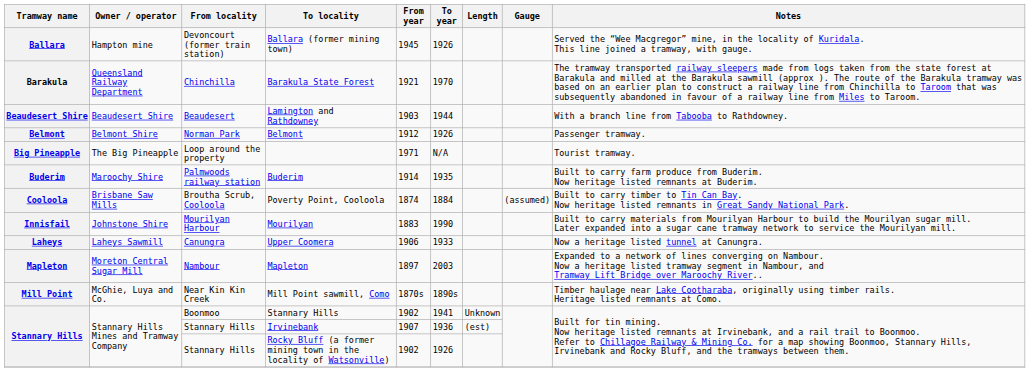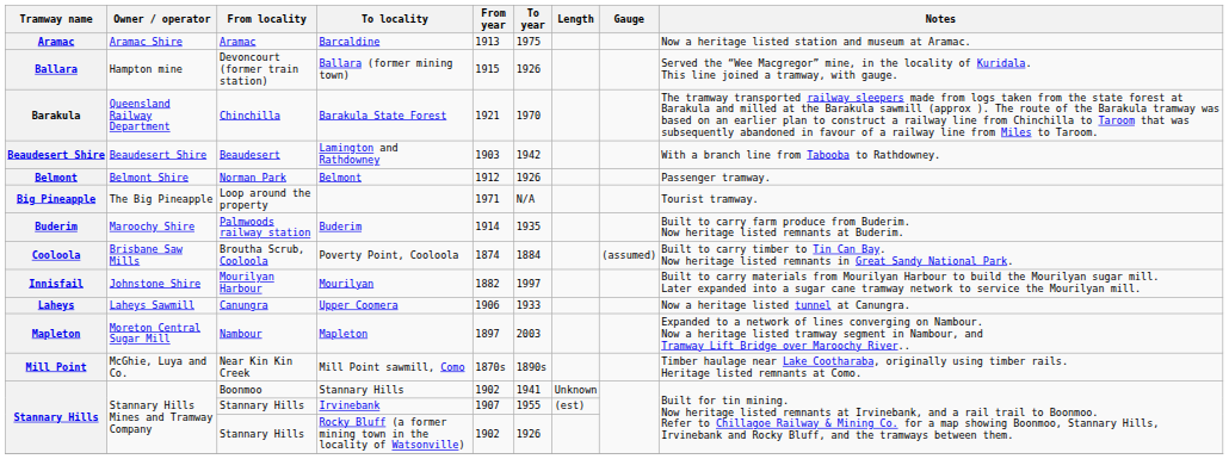+ row: Aramac | Aramac Shire | Aramac | Barcaldine | 1913 | 1975 | Now a heritage listed station and museum at Aramac.
Ballara (former mining town) | From year: 1945 -> 1915
Lamington and Rathdowney | To year: 1944 -> 1942
Mourilyan | From year: 1883 -> 1882
Mourilyan | To year: 1990 -> 1997
Irvinebank | To year: 1936 -> 1955
